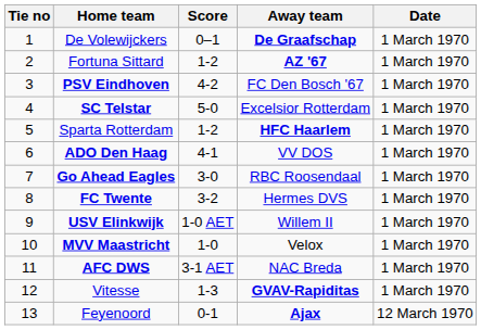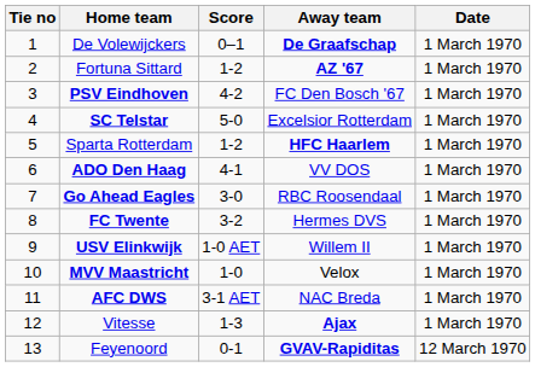Vitesse | Away team: GVAV-Rapiditas -> Ajax
Feyenoord | Away team: Ajax -> GVAV-Rapiditas
